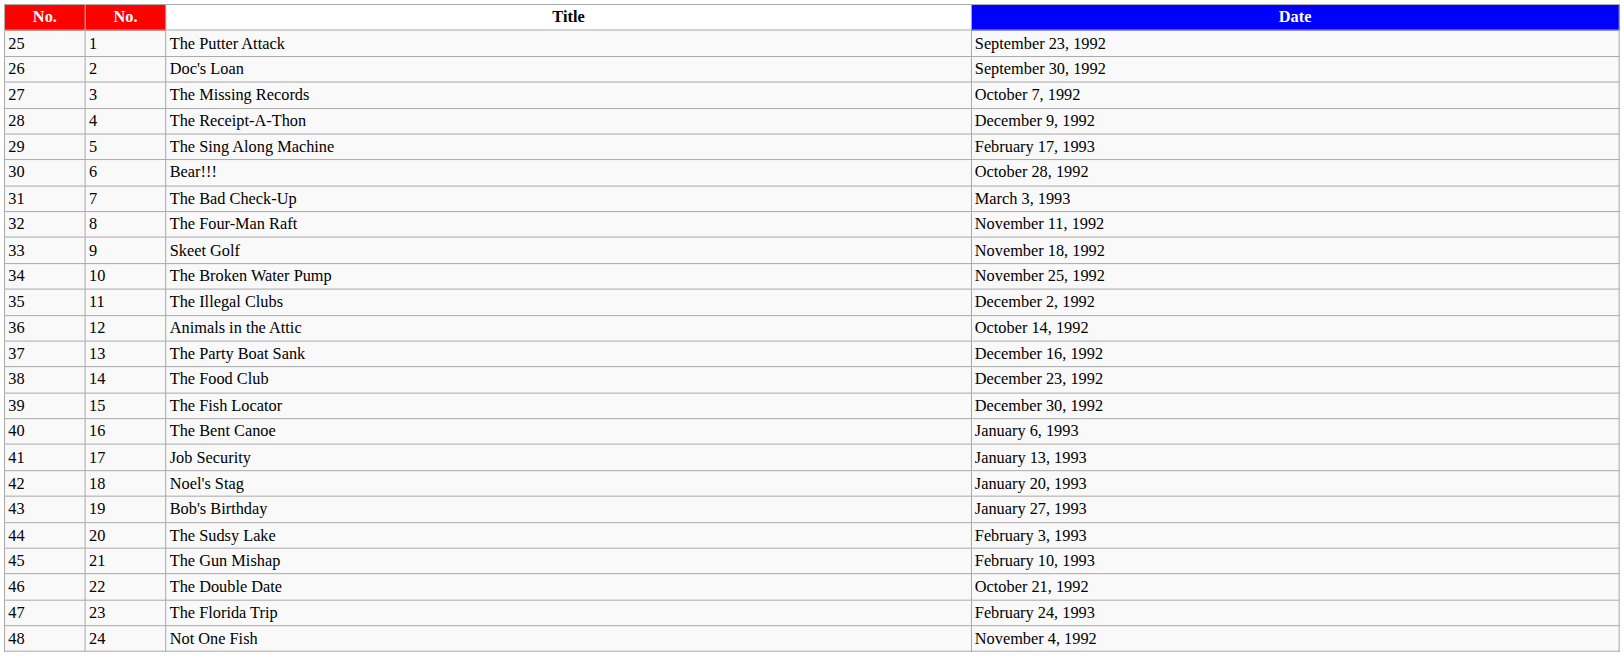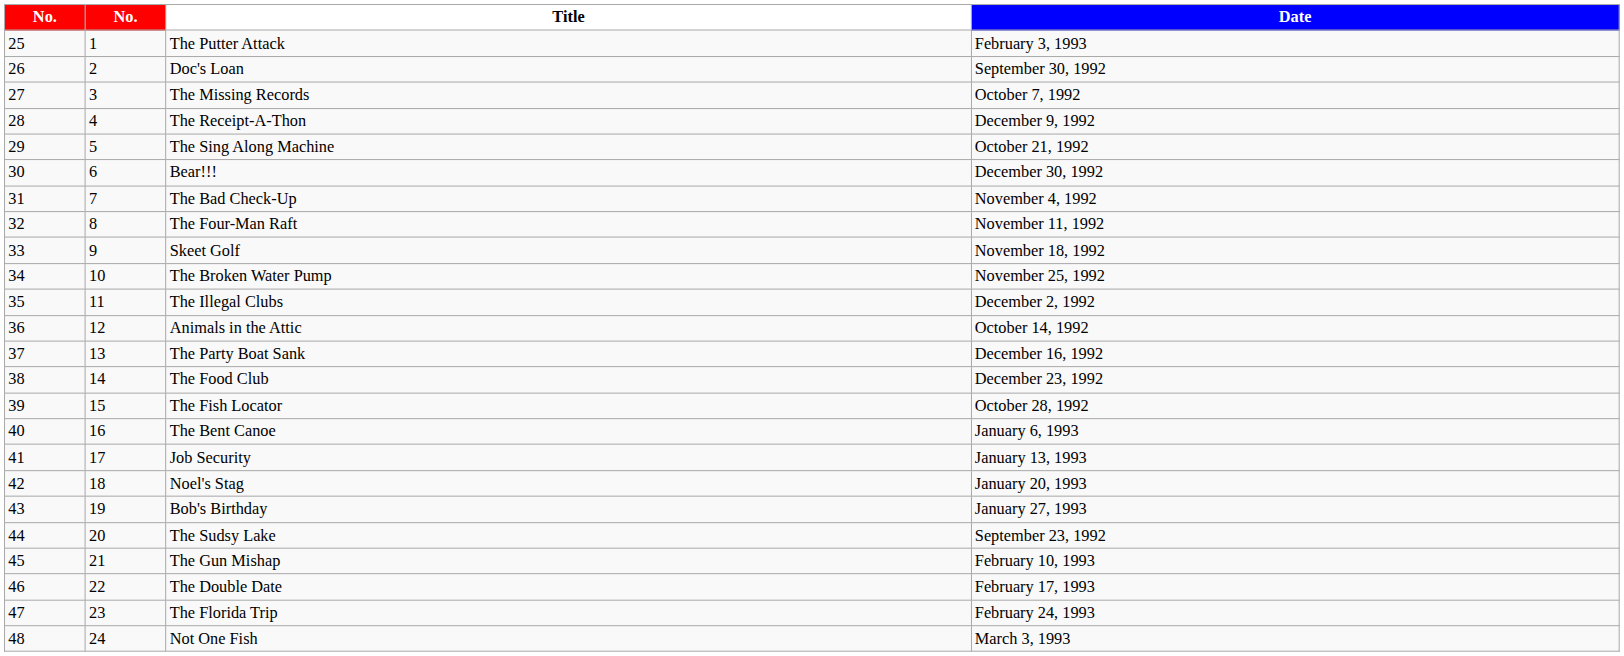The Putter Attack | Date: September 23, 1992 -> February 3, 1993
The Sing Along Machine | Date: February 17, 1993 -> October 21, 1992
Bear!!! | Date: October 28, 1992 -> December 30, 1992
The Bad Check-Up | Date: March 3, 1993 -> November 4, 1992
The Fish Locator | Date: December 30, 1992 -> October 28, 1992
The Sudsy Lake | Date: February 3, 1993 -> September 23, 1992
The Double Date | Date: October 21, 1992 -> February 17, 1993
Not One Fish | Date: November 4, 1992 -> March 3, 1993
